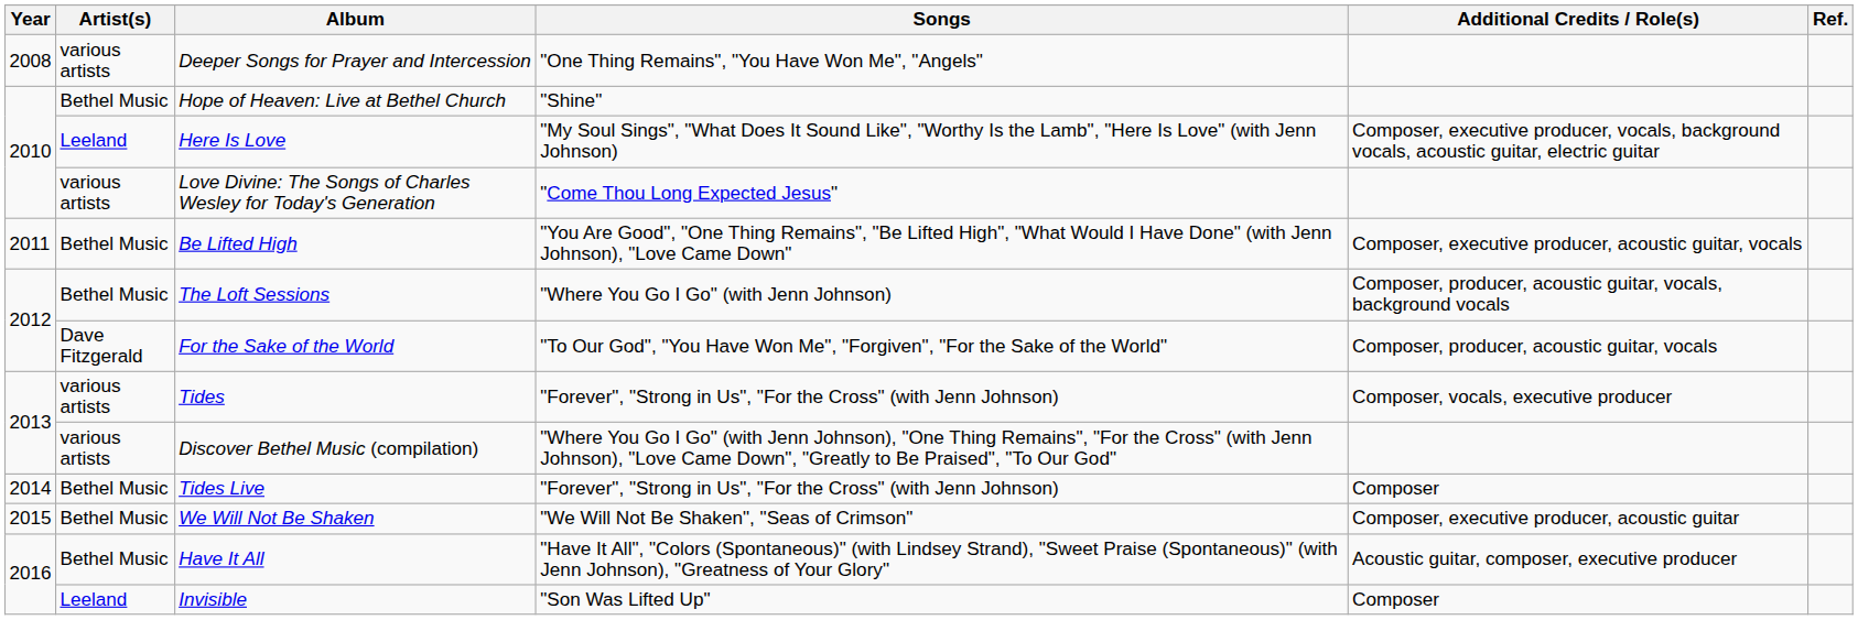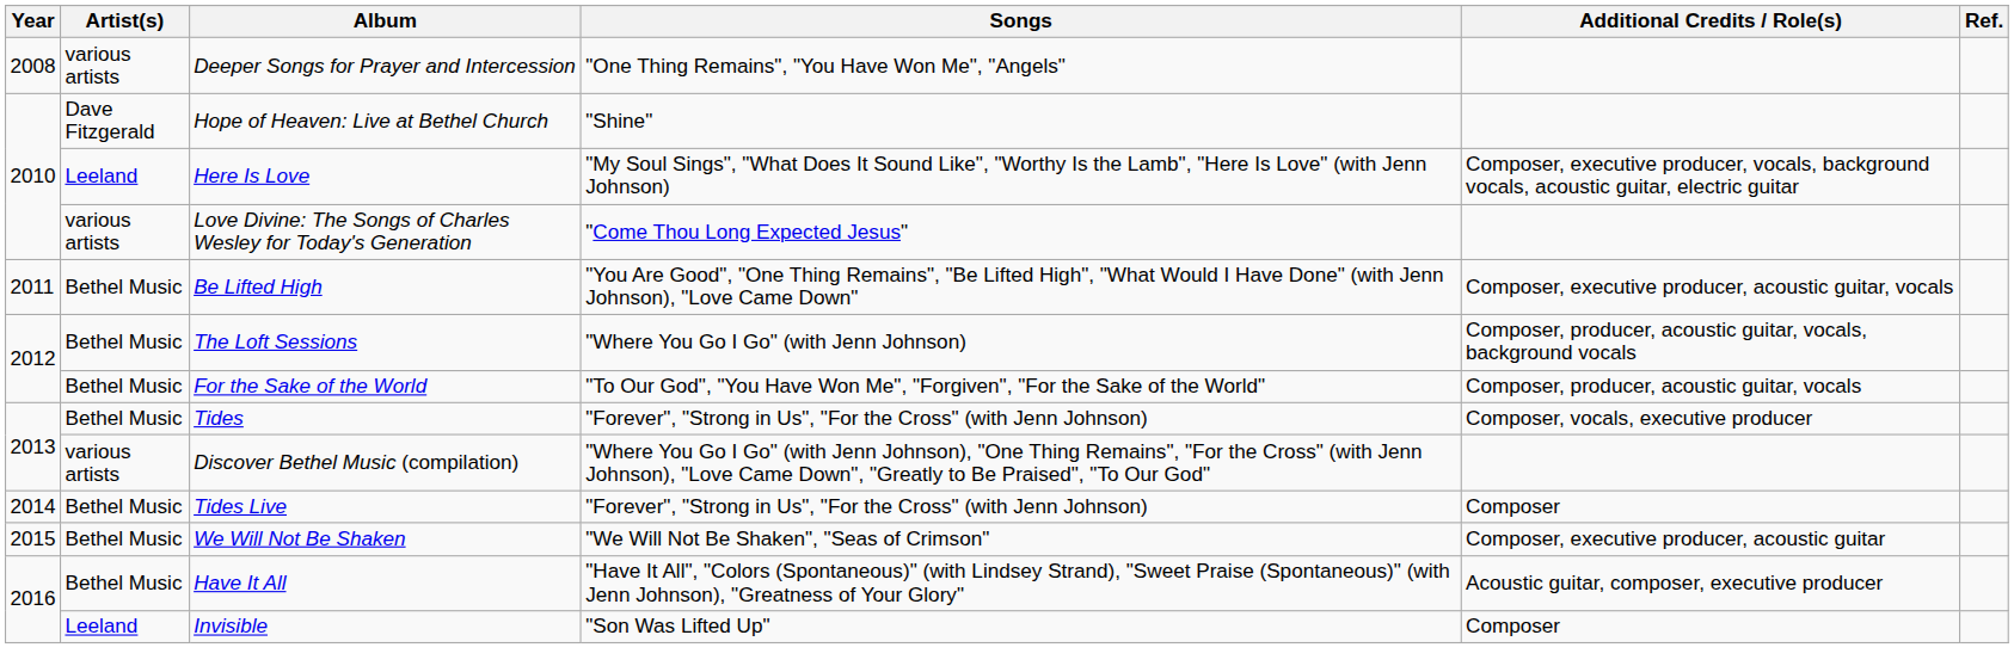Hope of Heaven: Live at Bethel Church | Artist(s): Bethel Music -> Dave Fitzgerald
For the Sake of the World | Artist(s): Dave Fitzgerald -> Bethel Music
Tides | Artist(s): various artists -> Bethel Music
